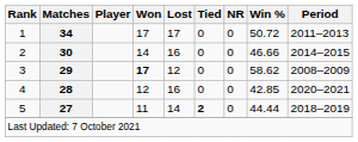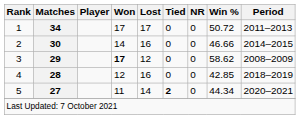4 | Period: 2020–2021 -> 2018–2019
5 | Win %: 44.44 -> 44.34
5 | Period: 2018–2019 -> 2020–2021
